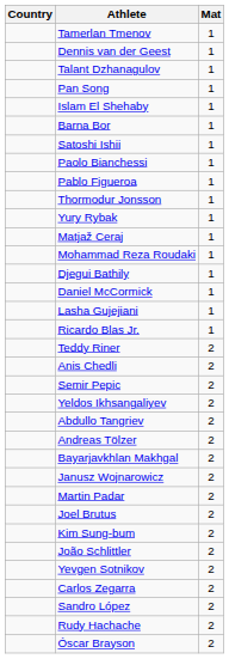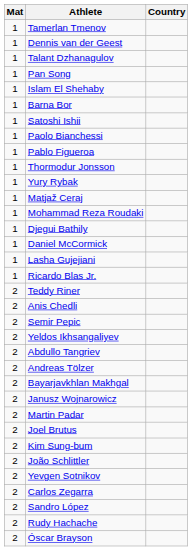columns swapped: Mat <-> Country
